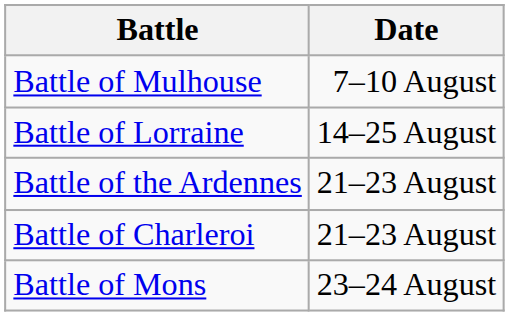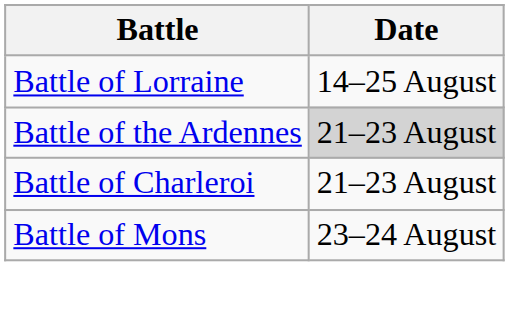- row: Battle of Mulhouse | 7–10 August
Battle of the Ardennes | Date: no background -> lightgrey background
